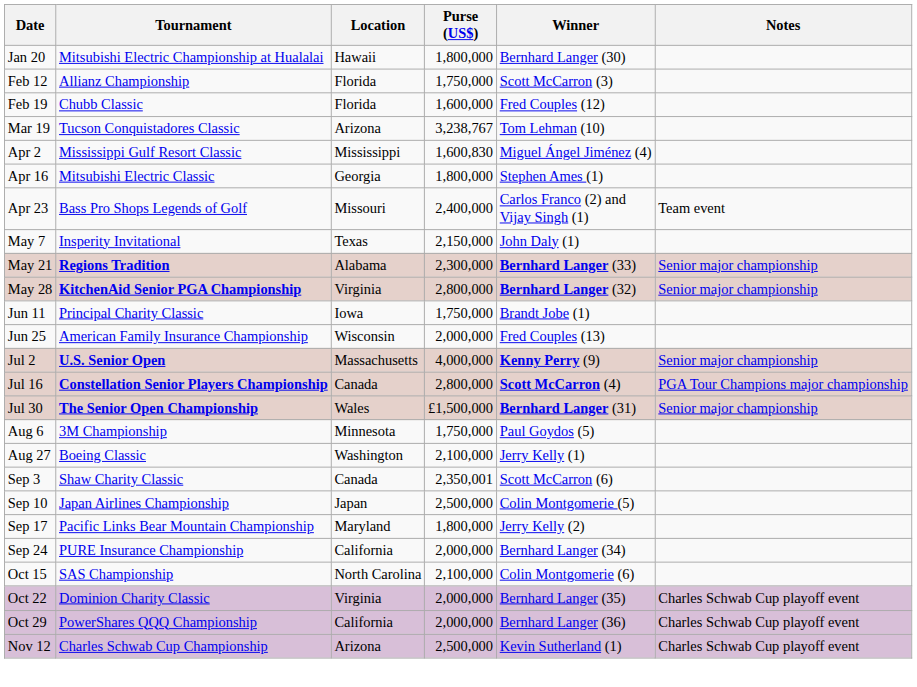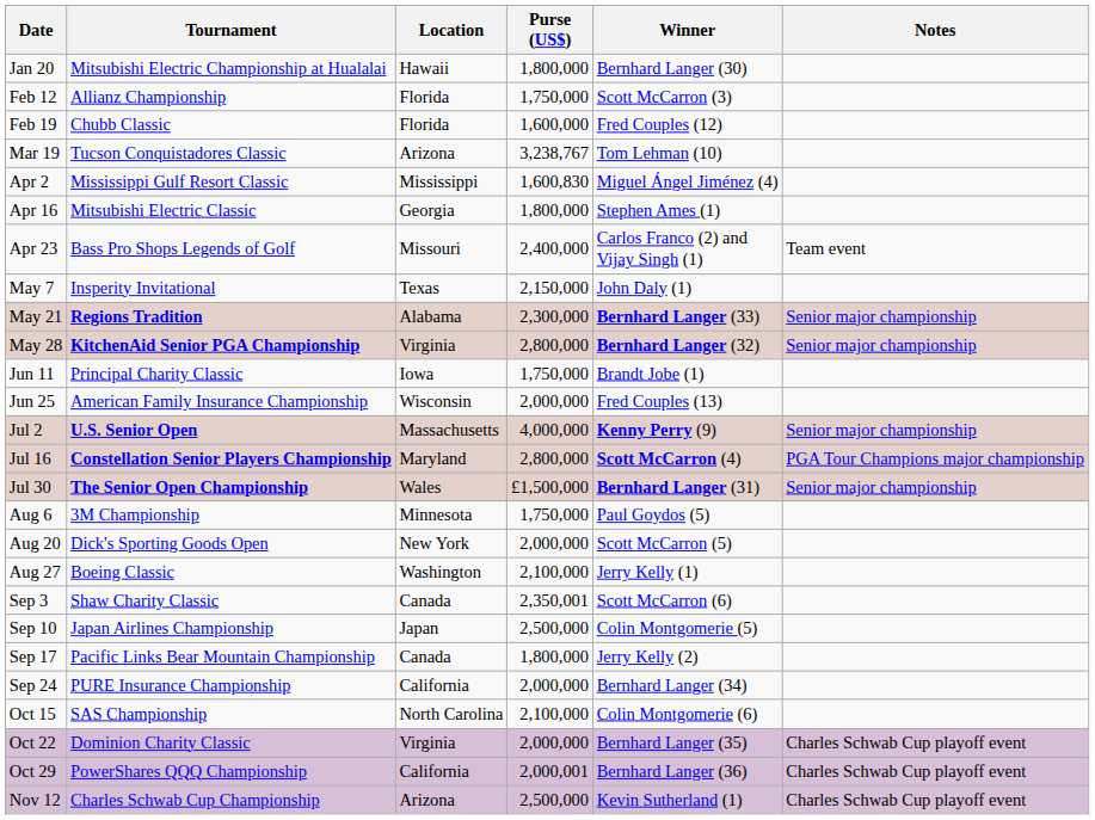Jul 16 | Location: Canada -> Maryland
+ row: Aug 20 | Dick's Sporting Goods Open | New York | 2,000,000 | Scott McCarron (5)
Sep 17 | Location: Maryland -> Canada
Oct 29 | Purse (US$): 2,000,000 -> 2,000,001
